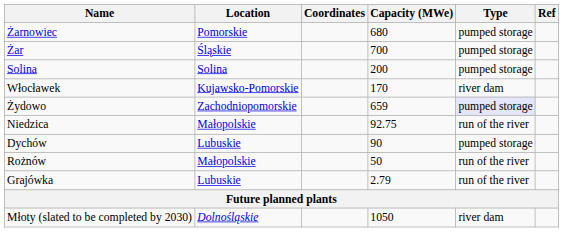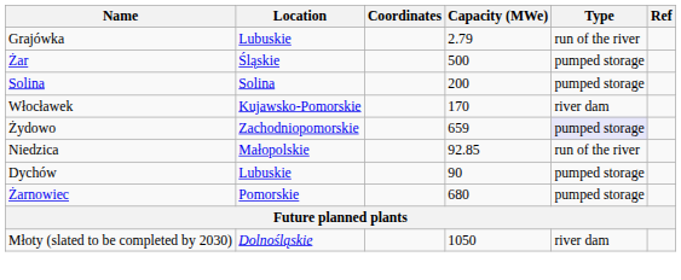rows swapped: Żarnowiec <-> Grajówka
Żar | Capacity (MWe): 700 -> 500
Niedzica | Capacity (MWe): 92.75 -> 92.85
- row: Rożnów | Małopolskie | 50 | run of the river
